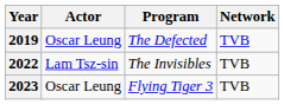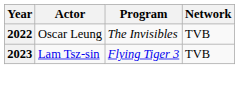- row: 2019 | Oscar Leung | The Defected | TVB
2022 | Actor: Lam Tsz-sin -> Oscar Leung
2023 | Actor: Oscar Leung -> Lam Tsz-sin
